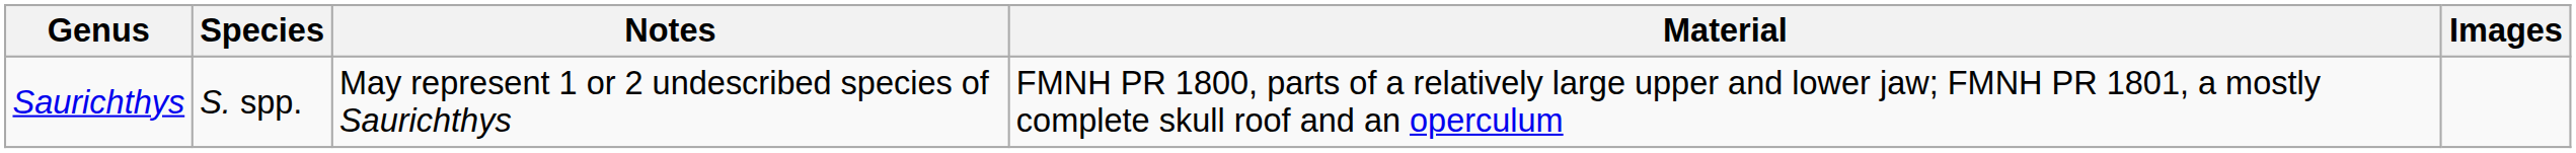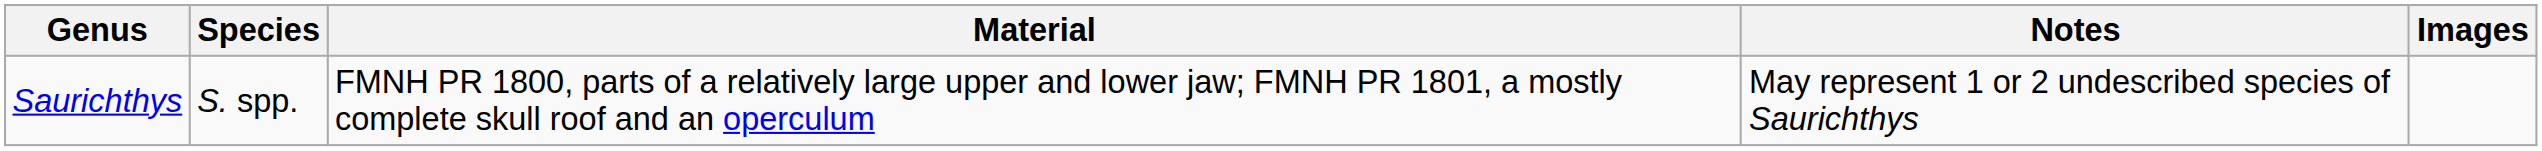columns swapped: Material <-> Notes
